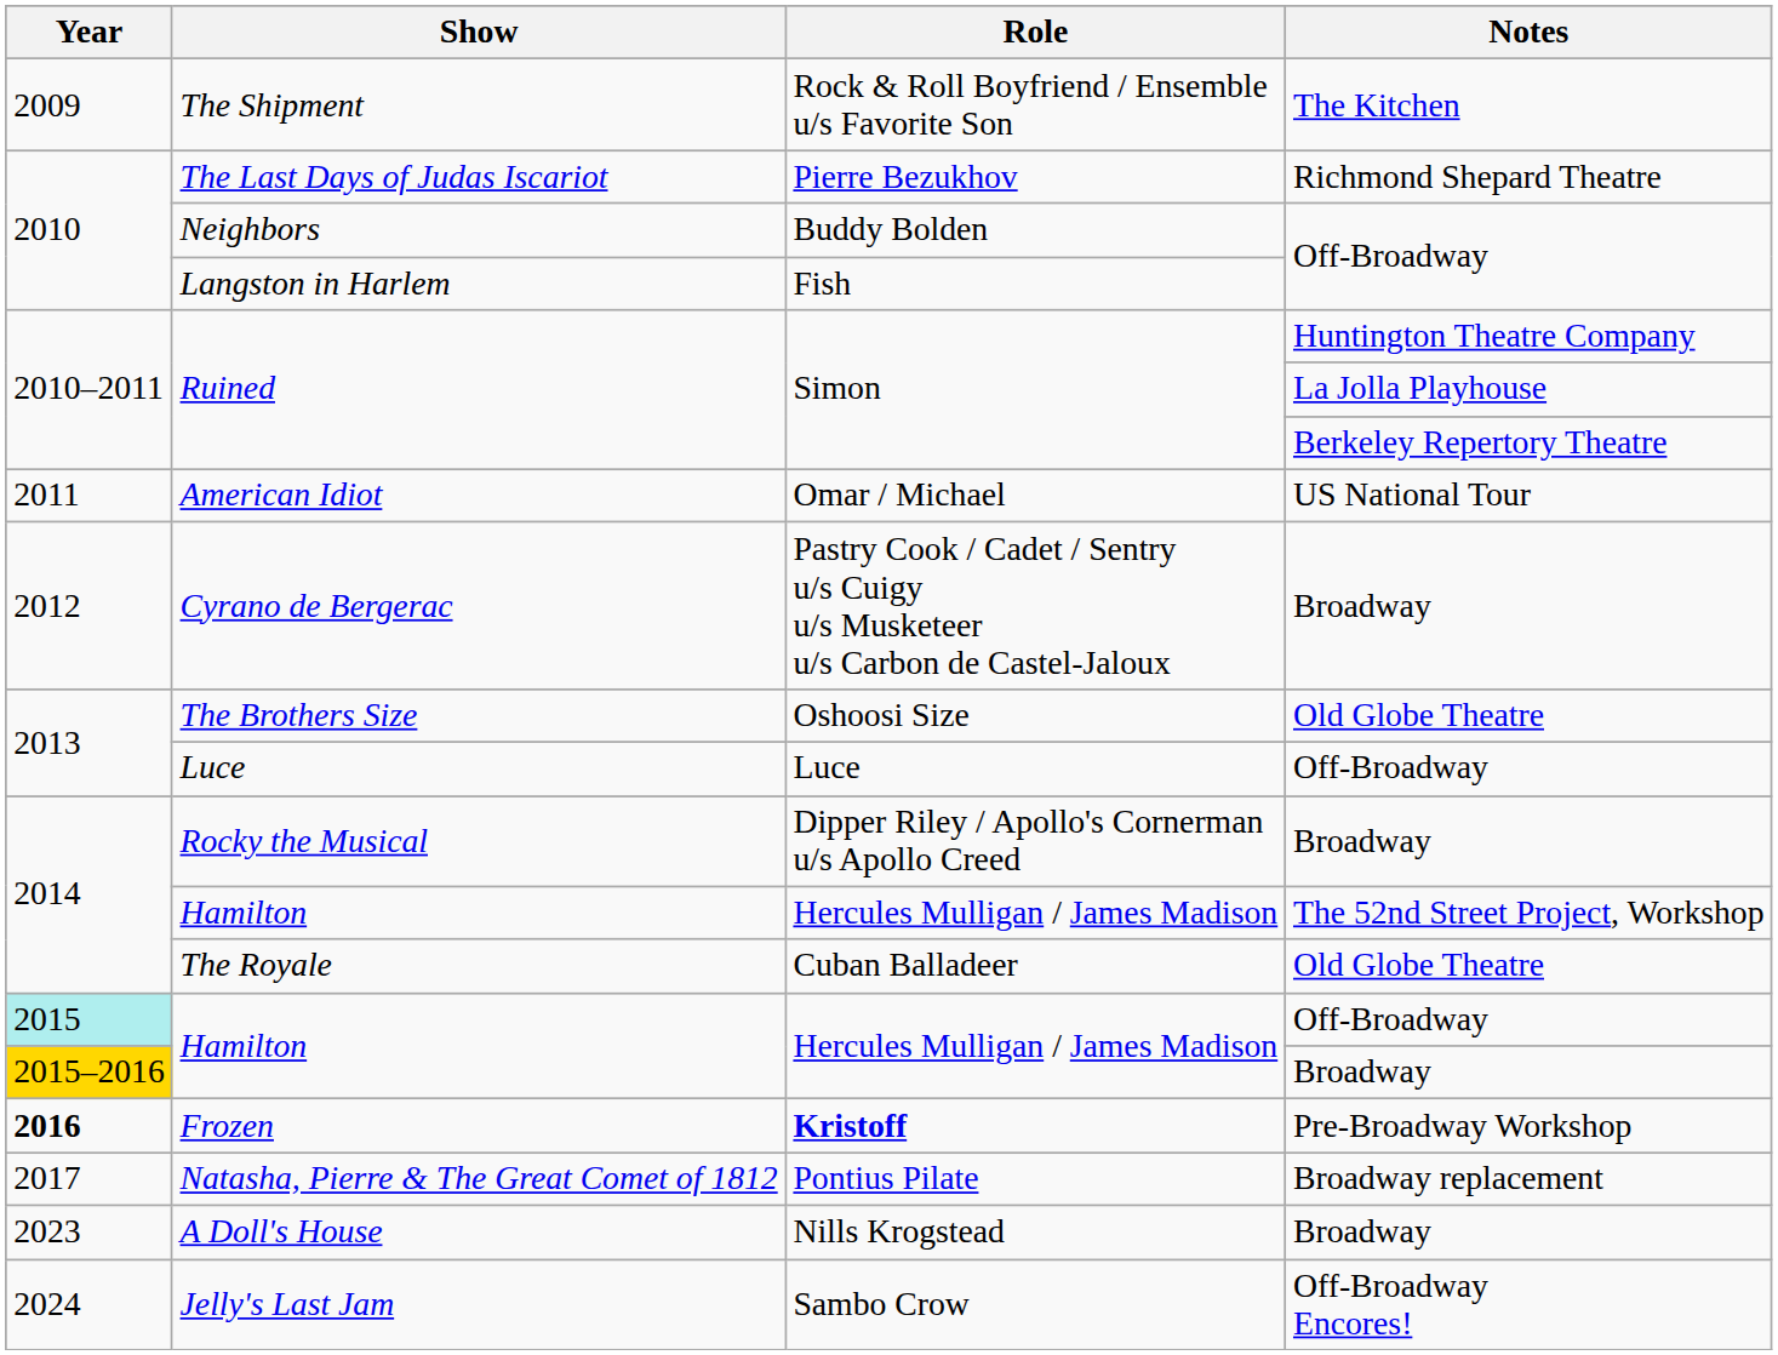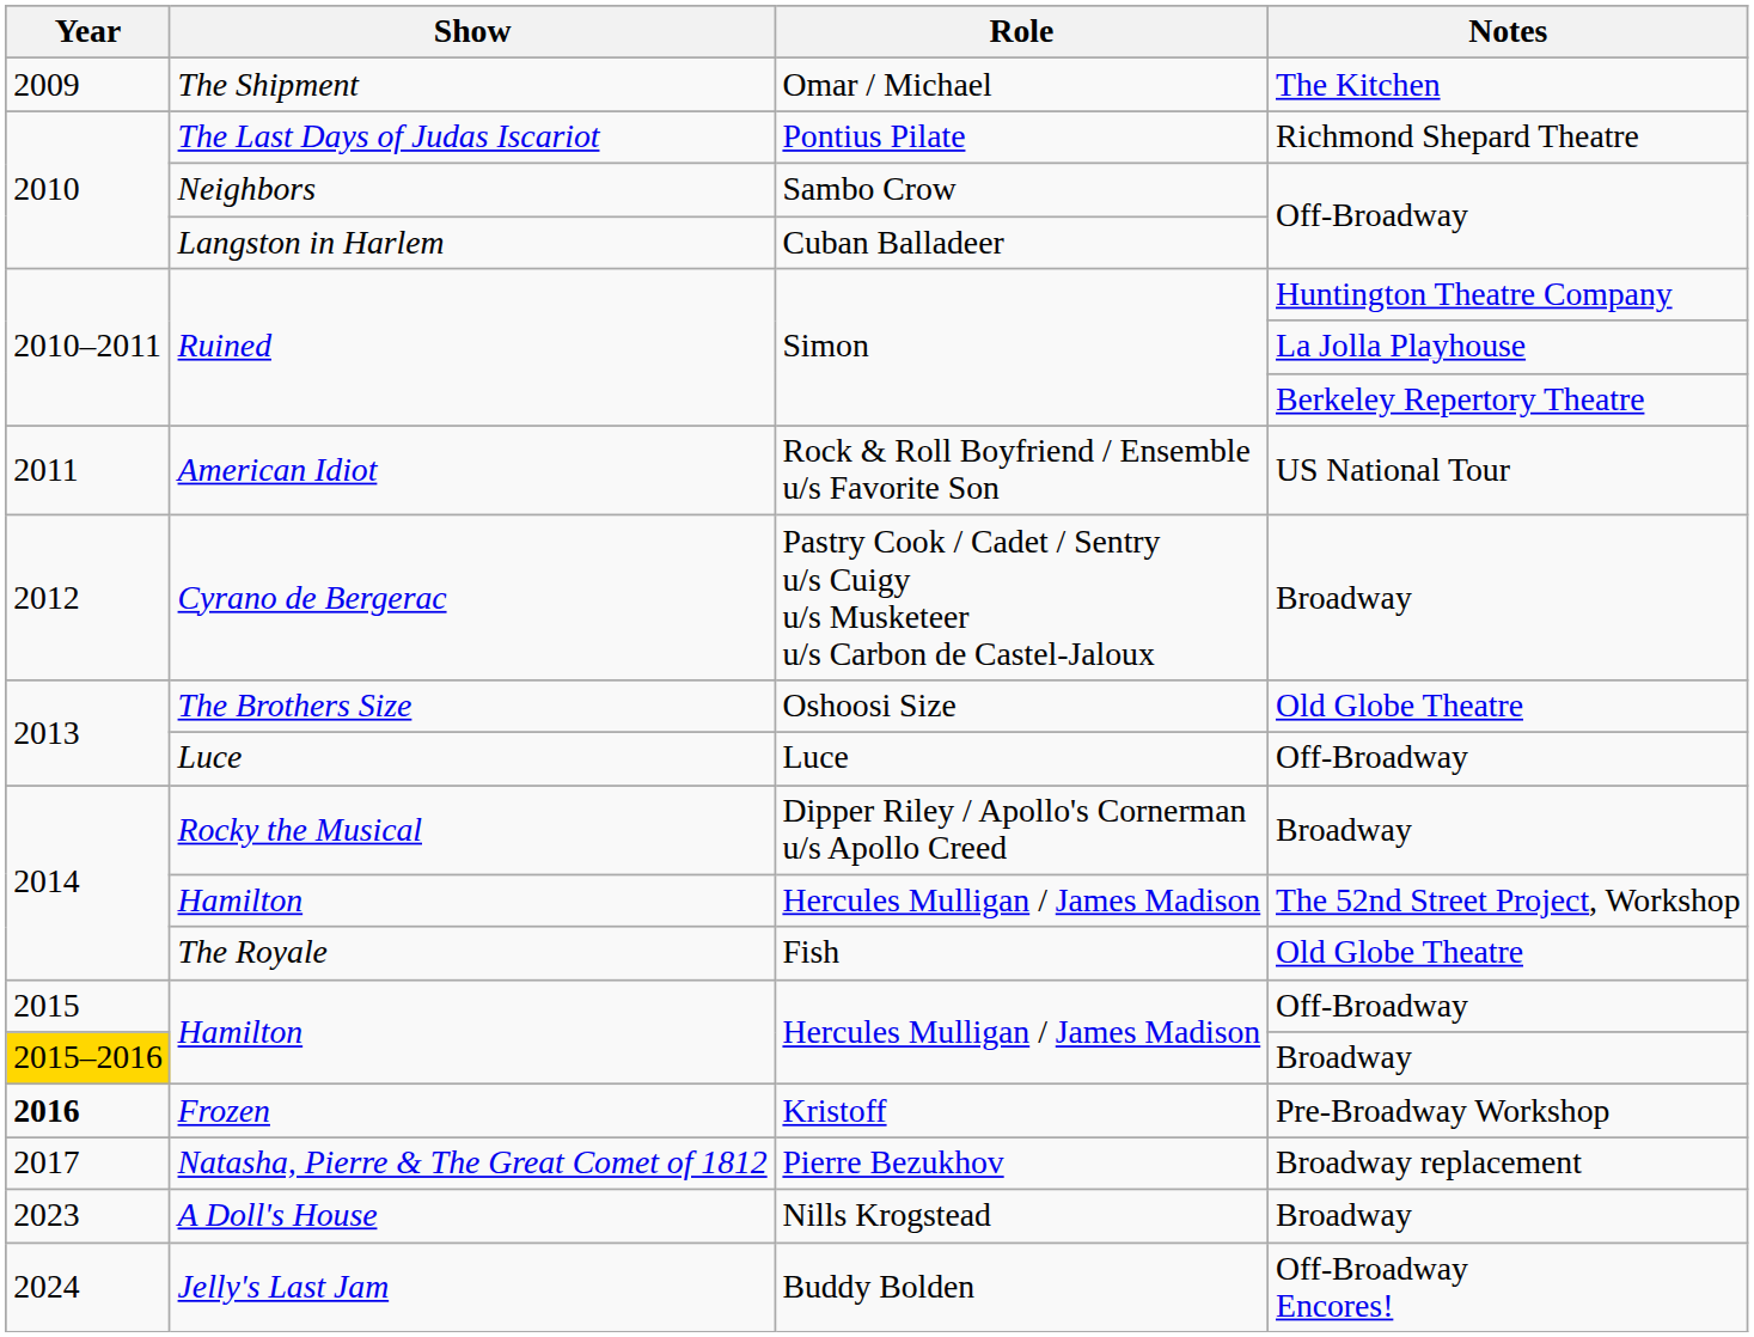The Shipment | Role: Rock & Roll Boyfriend / Ensemble u/s Favorite Son -> Omar / Michael
The Last Days of Judas Iscariot | Role: Pierre Bezukhov -> Pontius Pilate
Neighbors | Role: Buddy Bolden -> Sambo Crow
Langston in Harlem | Role: Fish -> Cuban Balladeer
American Idiot | Role: Omar / Michael -> Rock & Roll Boyfriend / Ensemble u/s Favorite Son
The Royale | Role: Cuban Balladeer -> Fish
Hamilton / Off-Broadway | Year: paleturquoise background -> no background
Frozen | Role: bold -> normal
Natasha, Pierre & The Great Comet of 1812 | Role: Pontius Pilate -> Pierre Bezukhov
Jelly's Last Jam | Role: Sambo Crow -> Buddy Bolden
